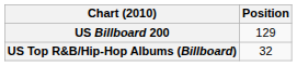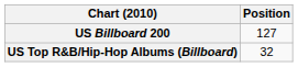US Billboard 200 | Position: 129 -> 127
